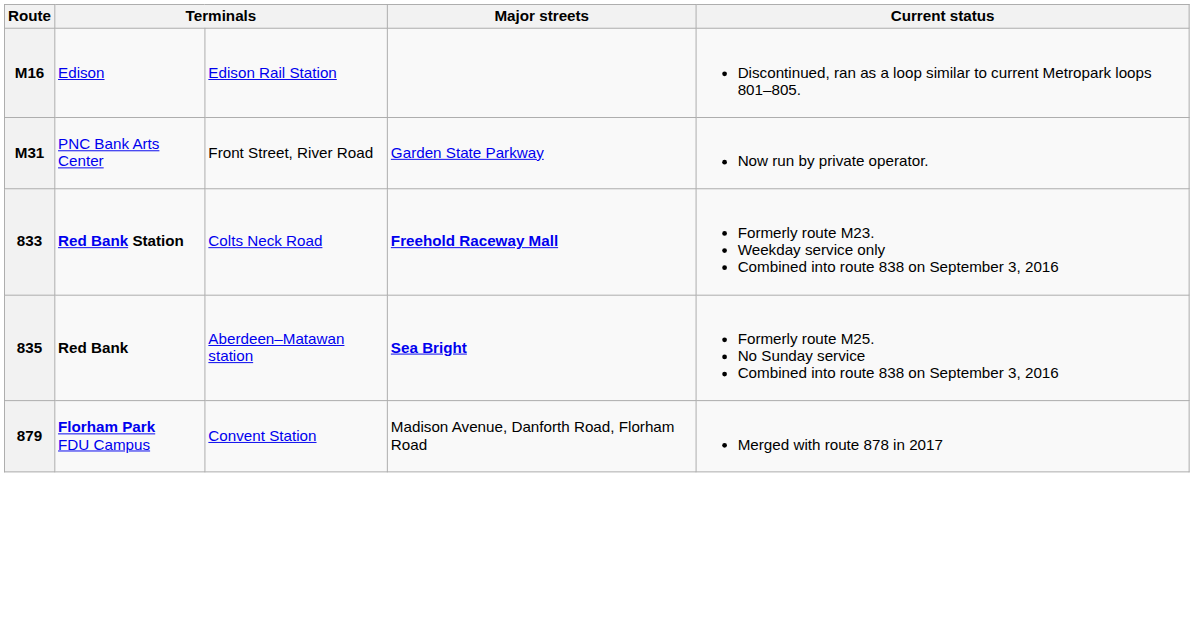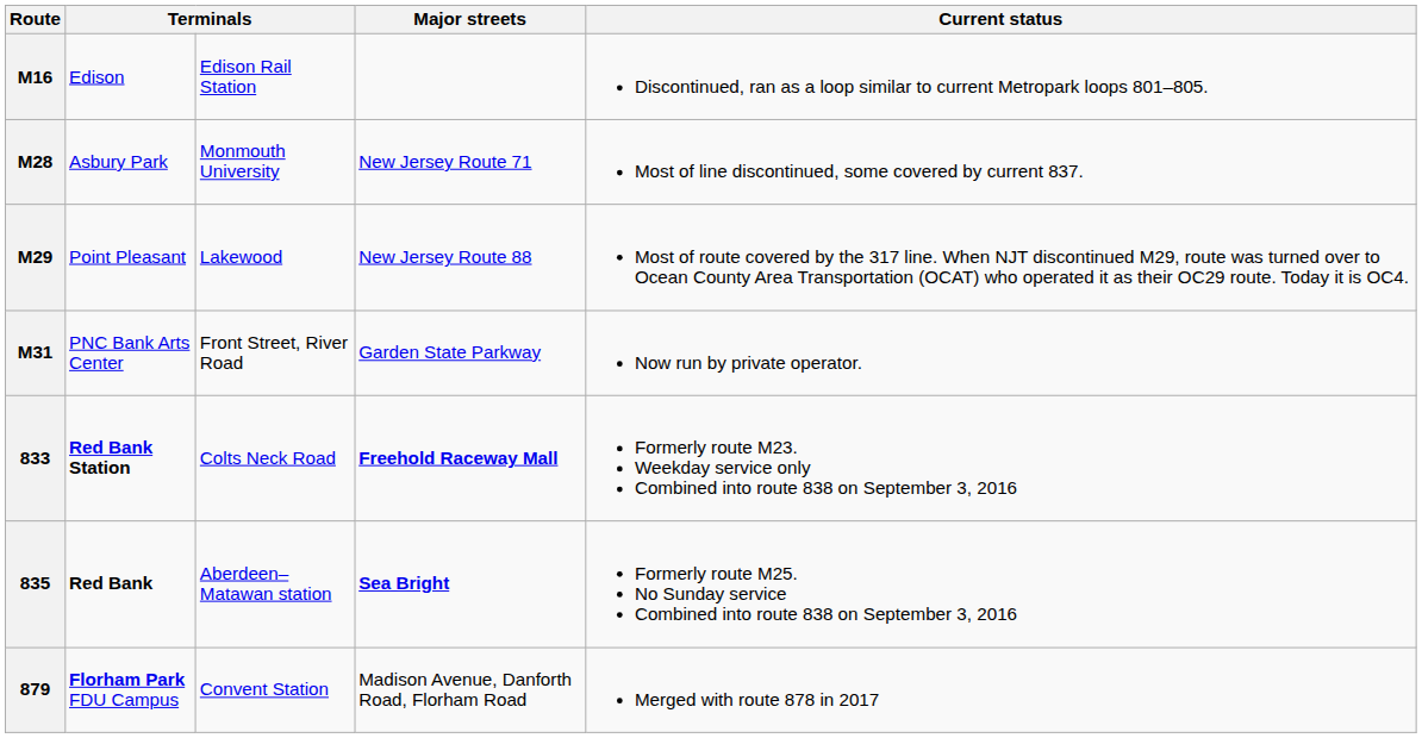+ row: M28 | Asbury Park | Monmouth University | New Jersey Route 71 | Most of line discontinued, some covered by current 837.
+ row: M29 | Point Pleasant | Lakewood | New Jersey Route 88 | Most of route covered by the 317 line. When NJT discontinued M29, route was turned over to Ocean County Area Transportation (OCAT) who operated it as their OC29 route. Today it is OC4.
